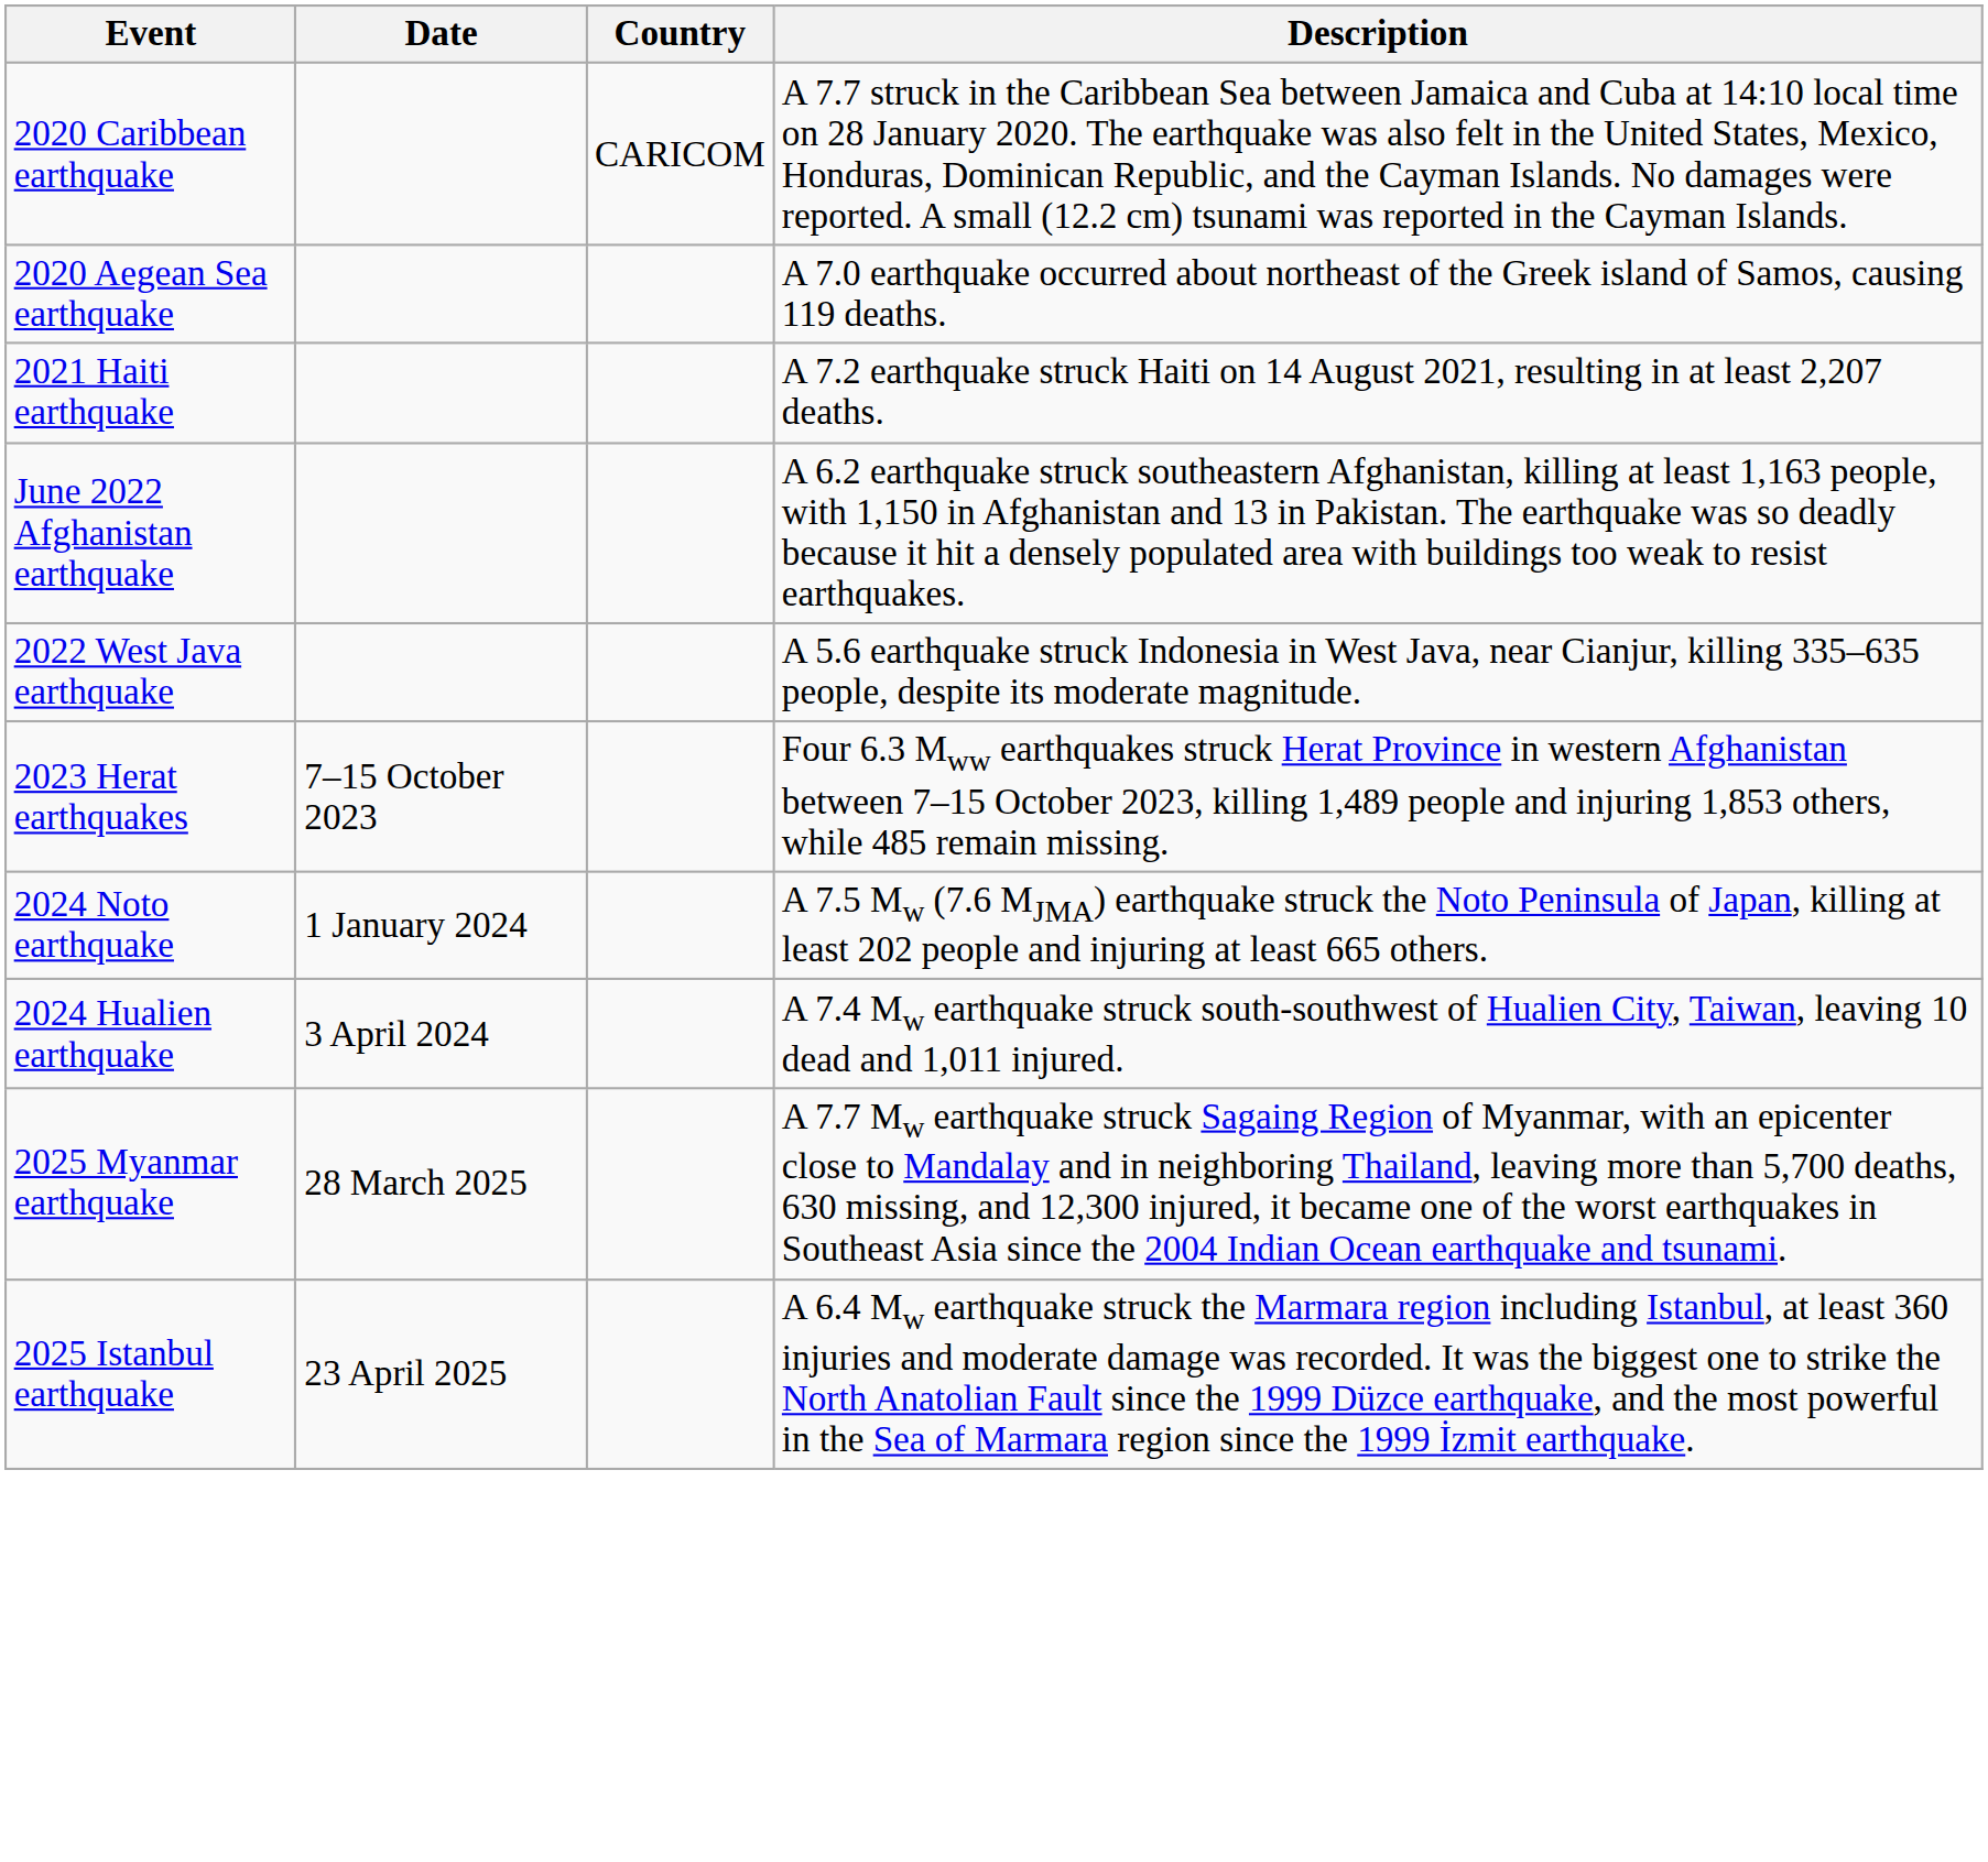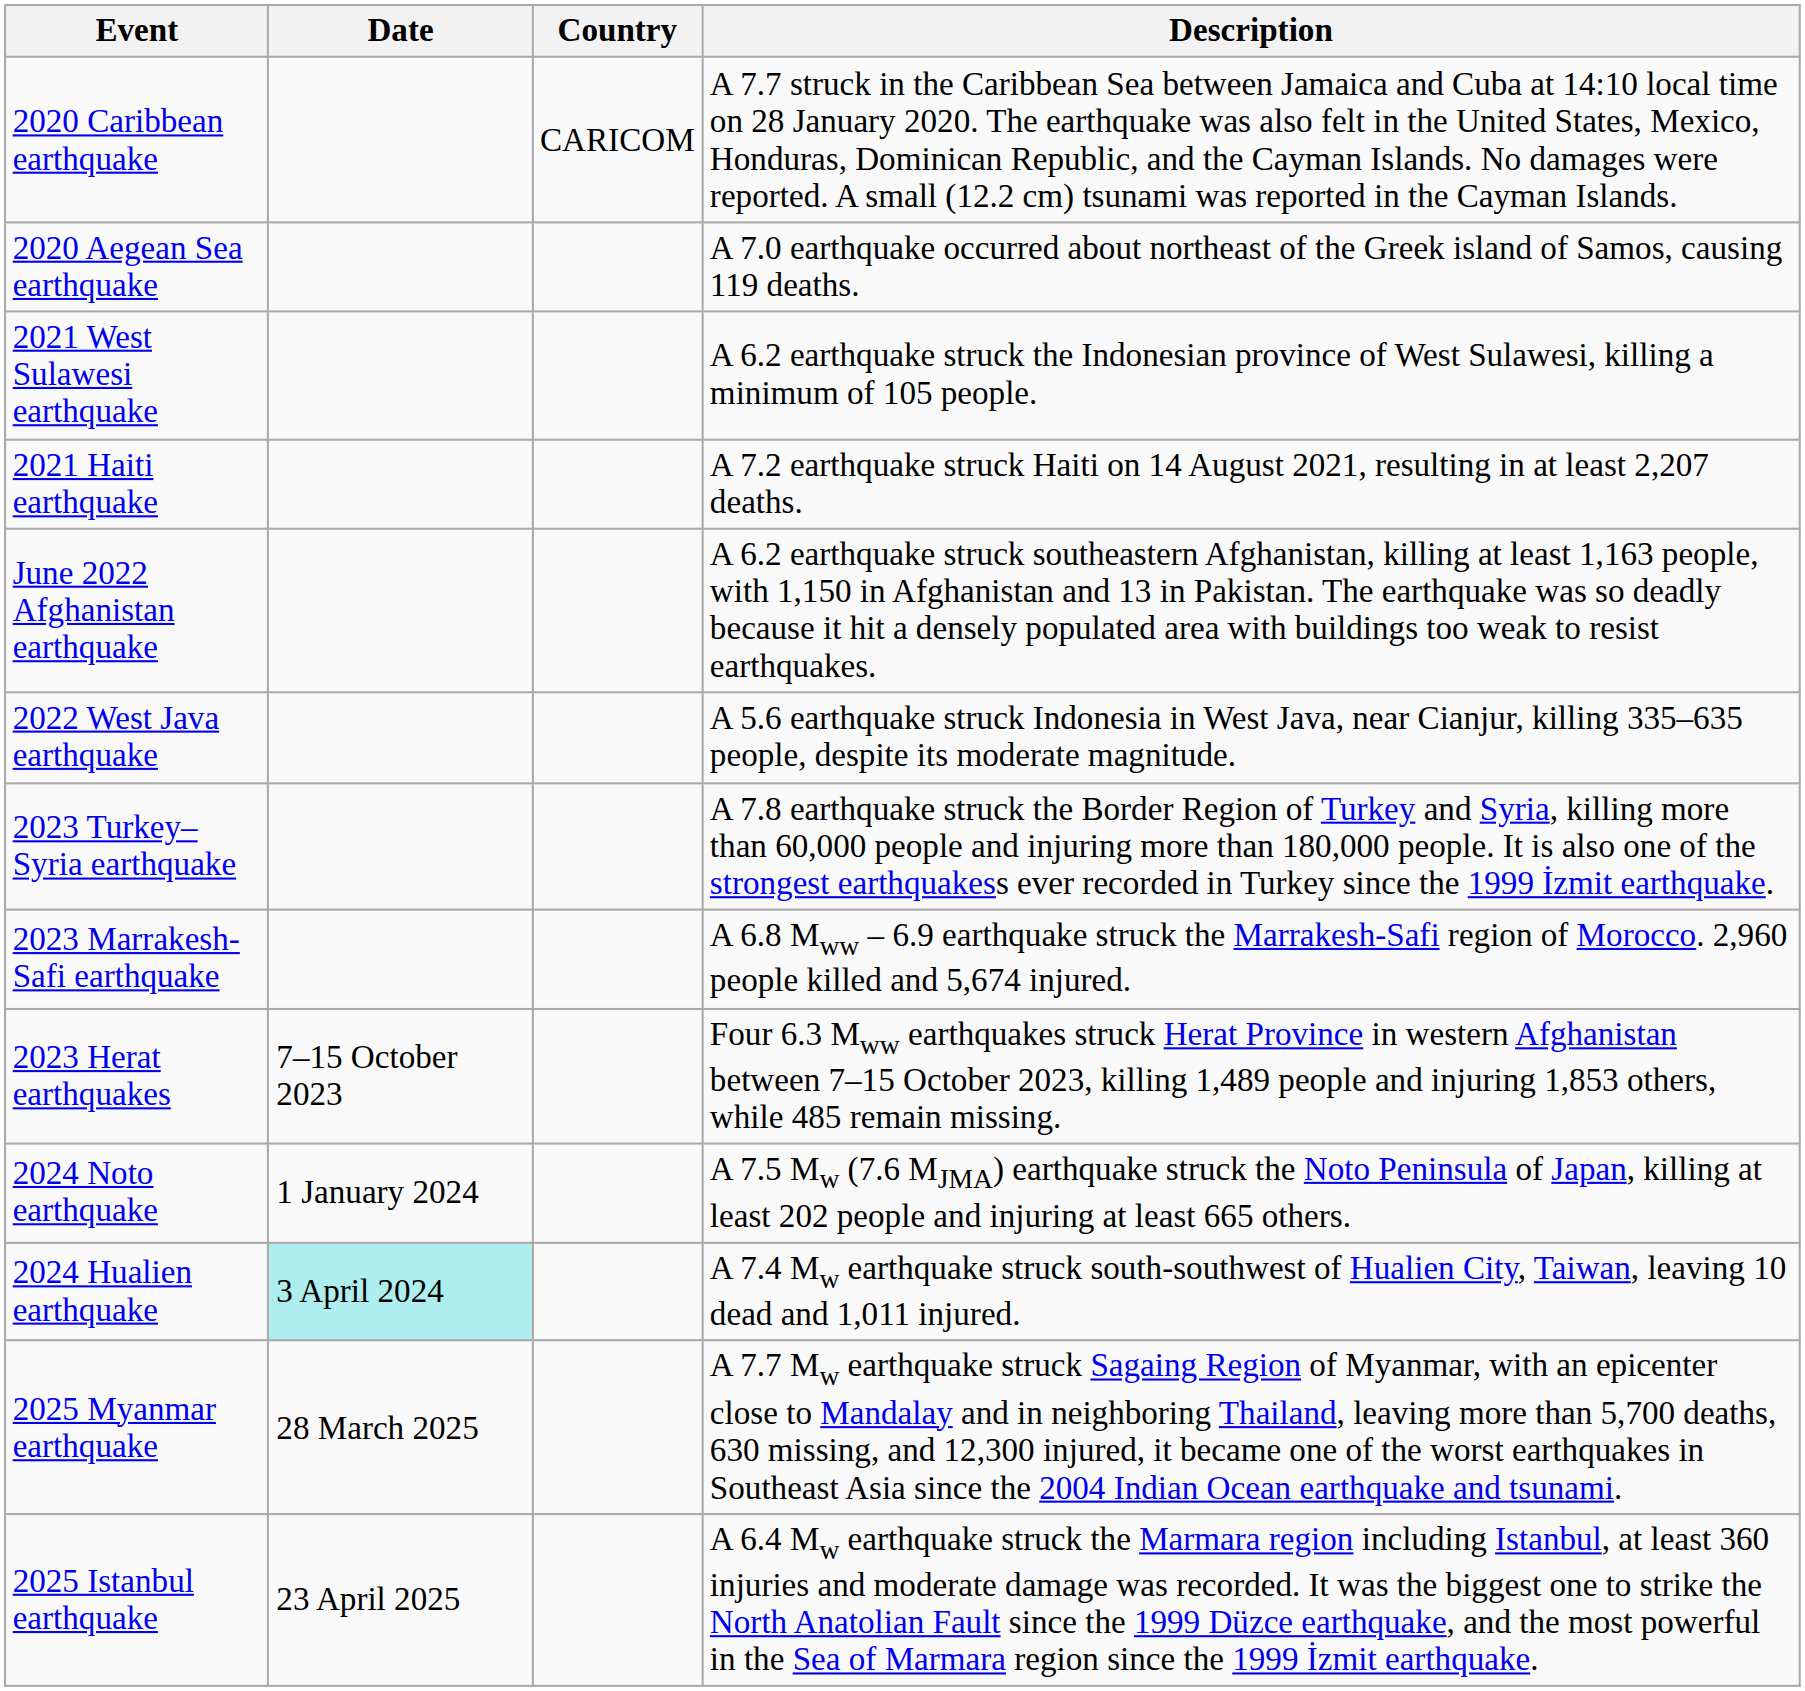+ row: 2021 West Sulawesi earthquake | A 6.2 earthquake struck the Indonesian province of West Sulawesi, killing a minimum of 105 people.
+ row: 2023 Turkey–Syria earthquake | A 7.8 earthquake struck the Border Region of Turkey and Syria, killing more than 60,000 people and injuring more than 180,000 people. It is also one of the strongest earthquakess ever recorded in Turkey since the 1999 İzmit earthquake.
+ row: 2023 Marrakesh-Safi earthquake | A 6.8 Mww – 6.9 earthquake struck the Marrakesh-Safi region of Morocco. 2,960 people killed and 5,674 injured.
2024 Hualien earthquake | Date: no background -> paleturquoise background
